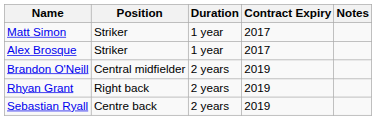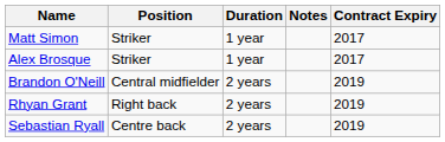columns swapped: Contract Expiry <-> Notes
